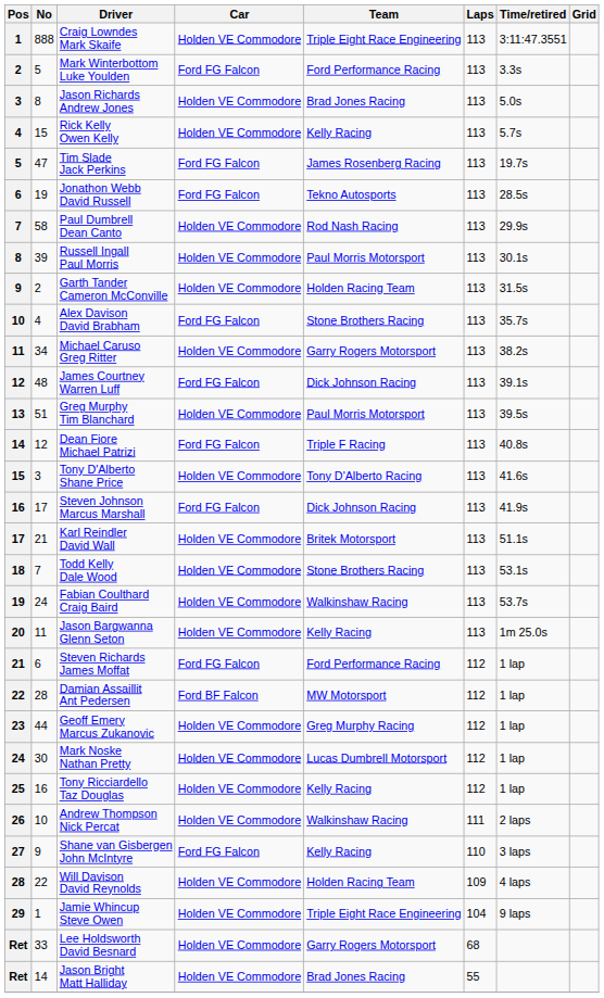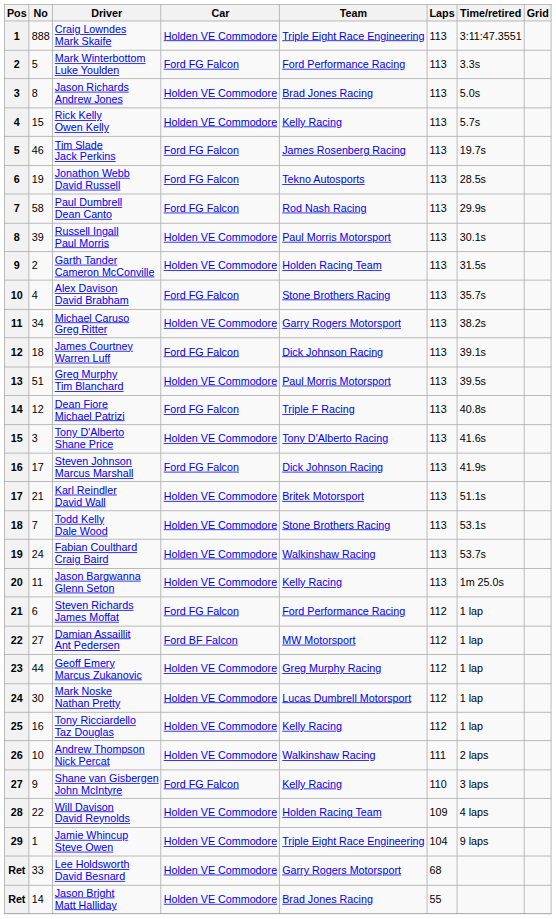Tim Slade Jack Perkins | No: 47 -> 46
Paul Dumbrell Dean Canto | Car: Holden VE Commodore -> Ford FG Falcon
James Courtney Warren Luff | No: 48 -> 18
Damian Assaillit Ant Pedersen | No: 28 -> 27
